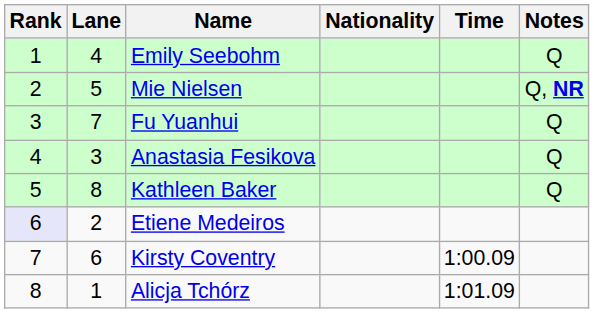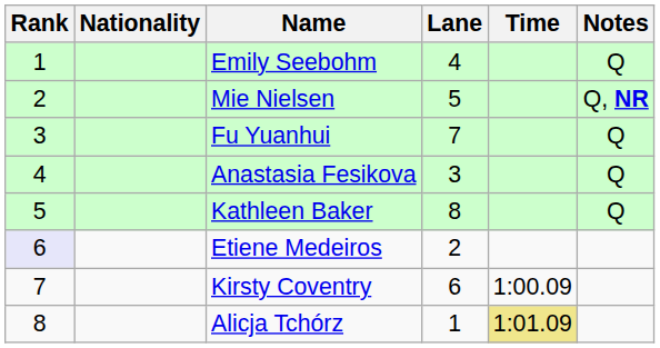columns swapped: Lane <-> Nationality
Alicja Tchórz | Time: no background -> khaki background
